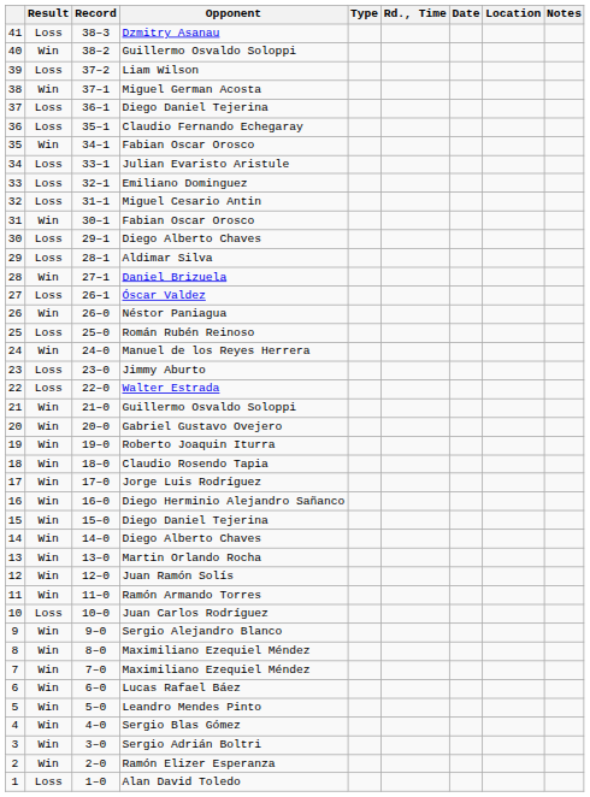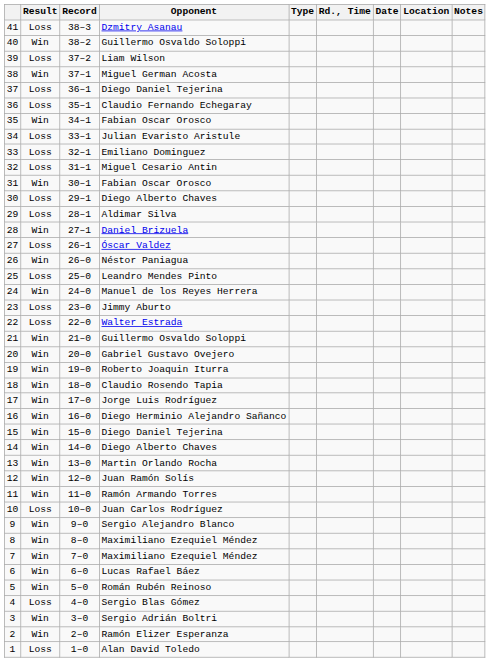25 | Opponent: Román Rubén Reinoso -> Leandro Mendes Pinto
5 | Opponent: Leandro Mendes Pinto -> Román Rubén Reinoso
4 | Result: Win -> Loss
